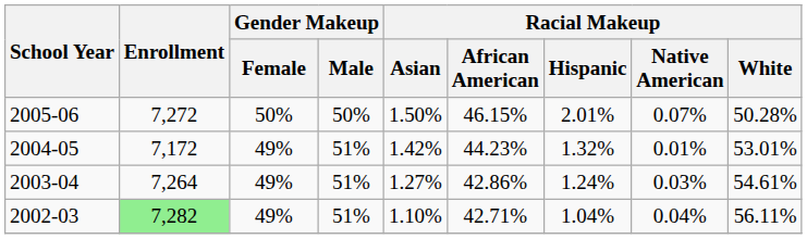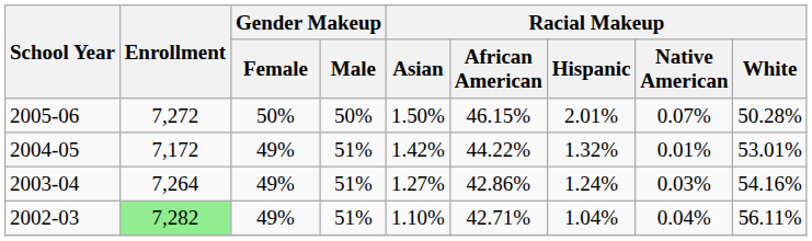2004-05 | Racial Makeup / African American: 44.23% -> 44.22%
2003-04 | Racial Makeup / White: 54.61% -> 54.16%
